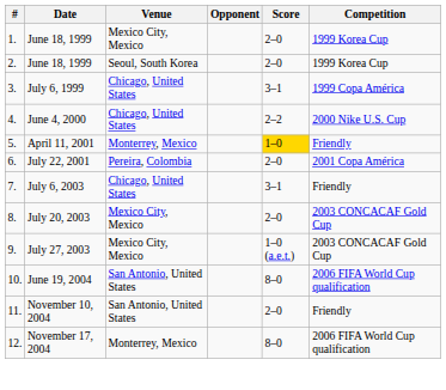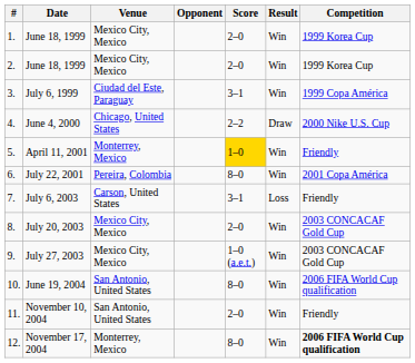+ column: Result | Win | Win | Win | Draw | Win | Win | Loss | Win | Win | Win | Win | Win
2. / June 18, 1999 | Venue: Seoul, South Korea -> Mexico City, Mexico
July 6, 1999 | Venue: Chicago, United States -> Ciudad del Este, Paraguay
July 22, 2001 | Score: 2–0 -> 8–0
July 6, 2003 | Venue: Chicago, United States -> Carson, United States
November 17, 2004 | Competition: normal -> bold
